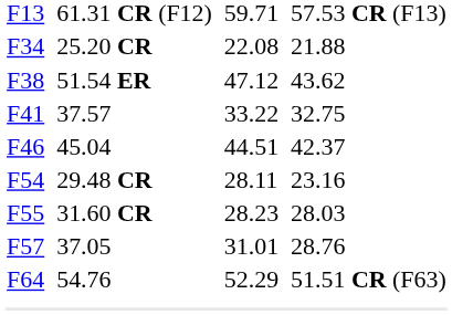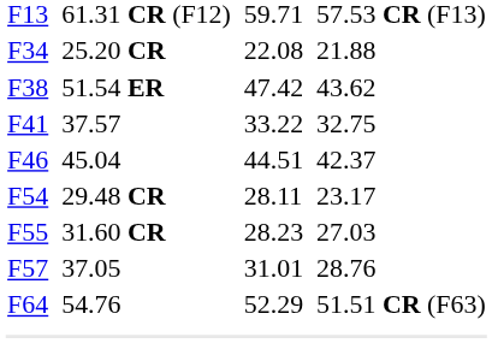F38 | column 5: 47.12 -> 47.42
F54 | column 7: 23.16 -> 23.17
F55 | column 7: 28.03 -> 27.03
